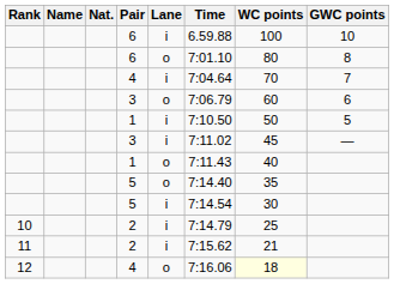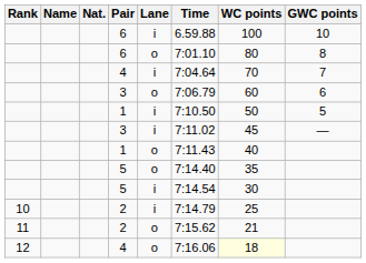11 / 2 | Lane: i -> o
